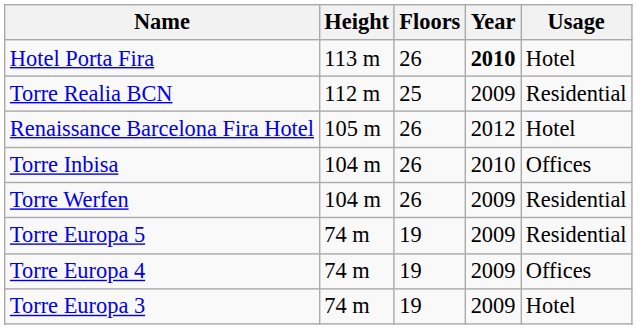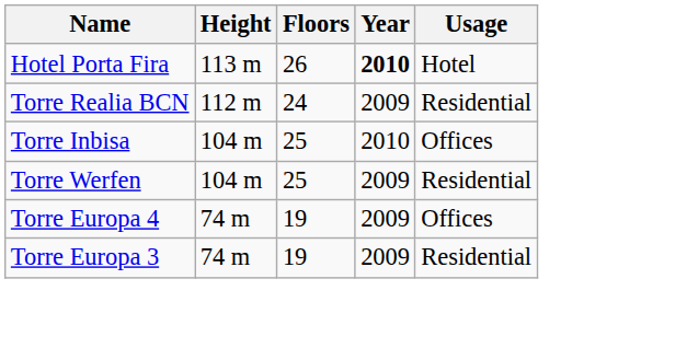Torre Realia BCN | Floors: 25 -> 24
- row: Renaissance Barcelona Fira Hotel | 105 m | 26 | 2012 | Hotel
Torre Inbisa | Floors: 26 -> 25
Torre Werfen | Floors: 26 -> 25
- row: Torre Europa 5 | 74 m | 19 | 2009 | Residential
Torre Europa 3 | Usage: Hotel -> Residential
